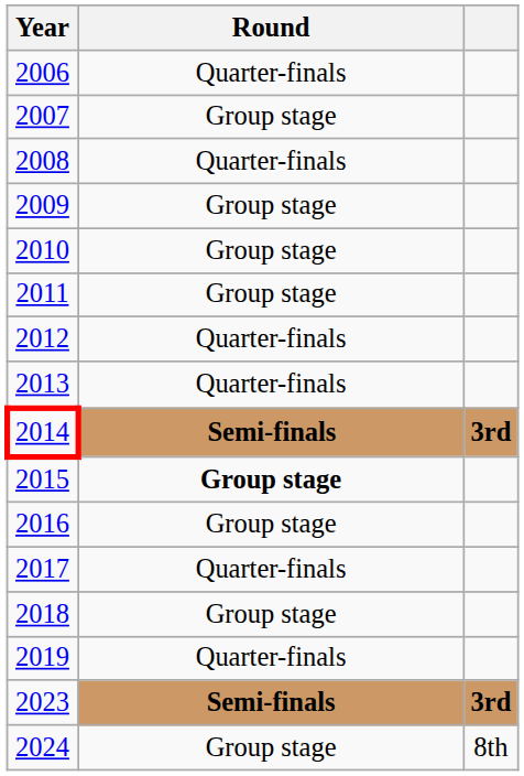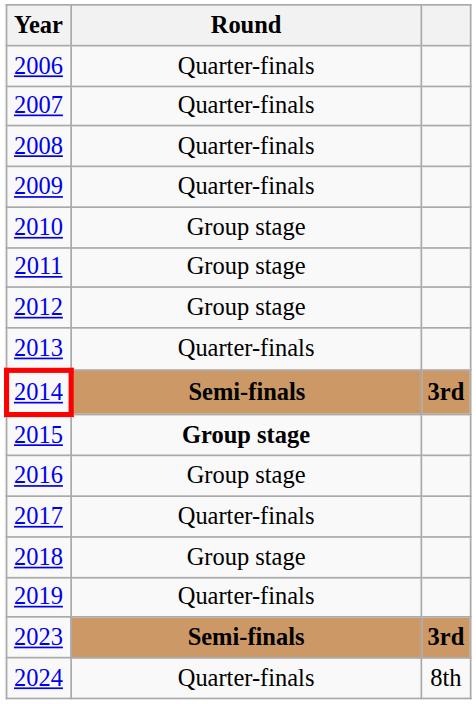2007 | Round: Group stage -> Quarter-finals
2009 | Round: Group stage -> Quarter-finals
2012 | Round: Quarter-finals -> Group stage
2024 | Round: Group stage -> Quarter-finals
